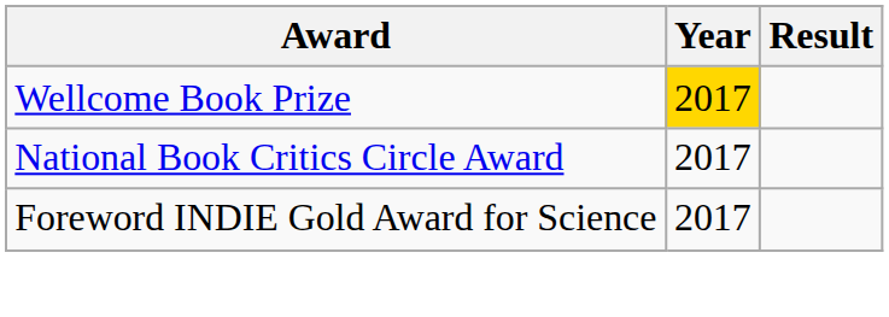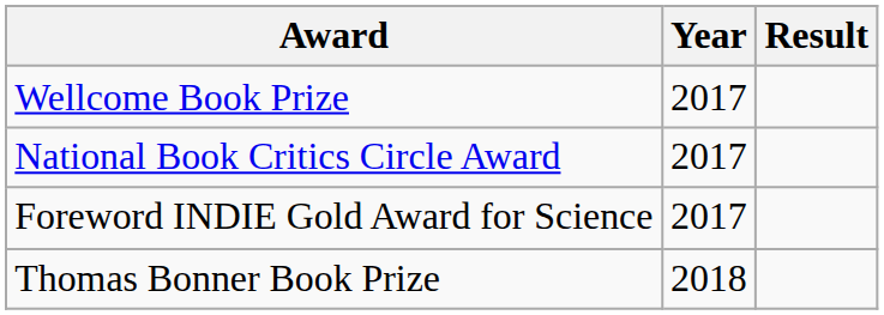Wellcome Book Prize | Year: gold background -> no background
+ row: Thomas Bonner Book Prize | 2018
